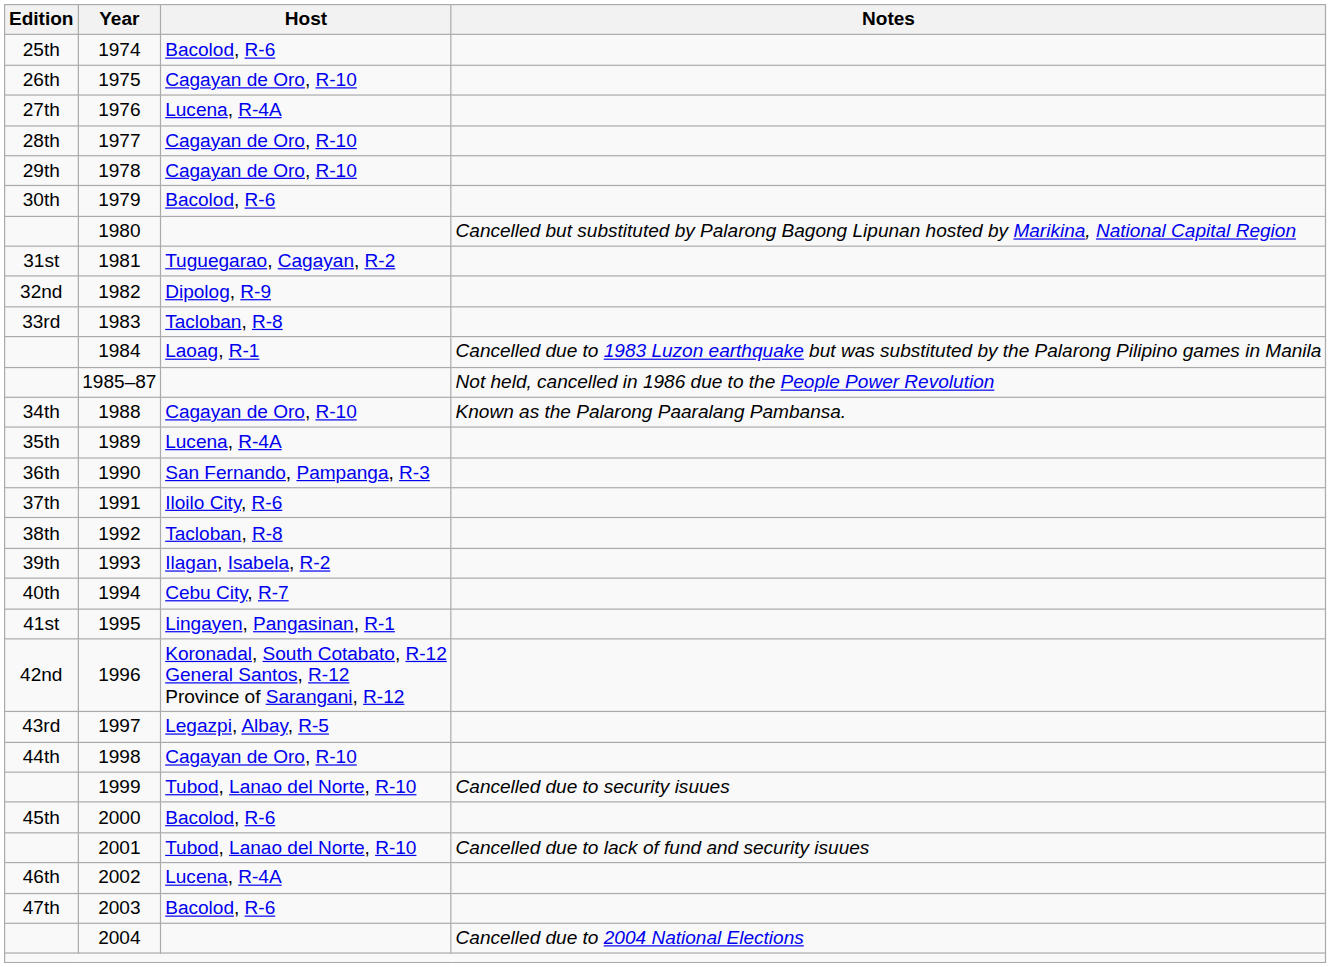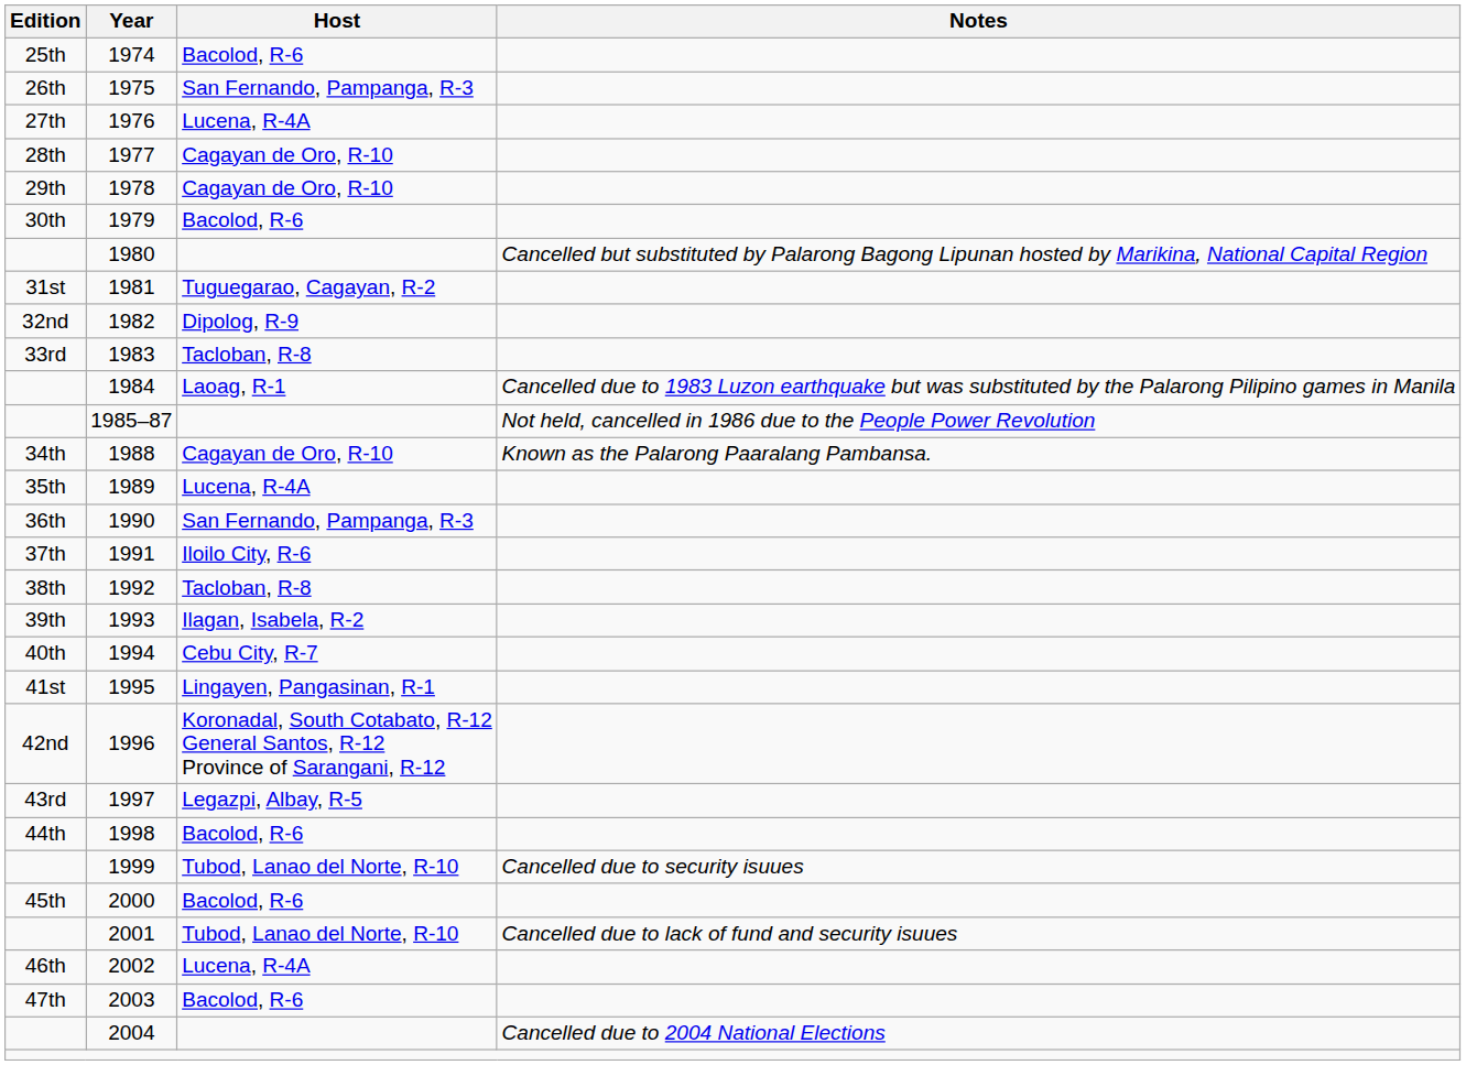1975 | Host: Cagayan de Oro, R-10 -> San Fernando, Pampanga, R-3
1998 | Host: Cagayan de Oro, R-10 -> Bacolod, R-6
